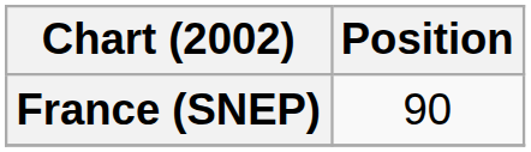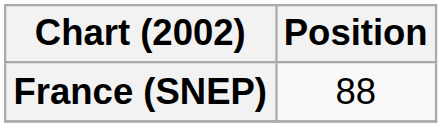France (SNEP) | Position: 90 -> 88
